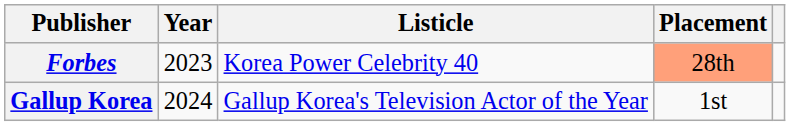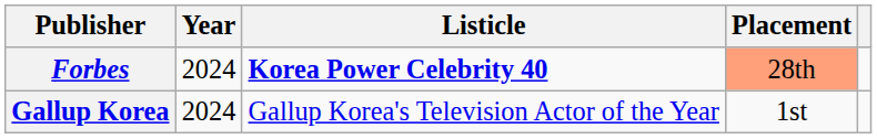Forbes | Year: 2023 -> 2024
Forbes | Listicle: normal -> bold
